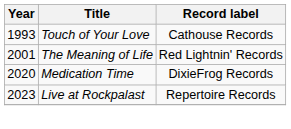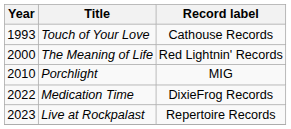The Meaning of Life | Year: 2001 -> 2000
+ row: 2010 | Porchlight | MIG
Medication Time | Year: 2020 -> 2022
